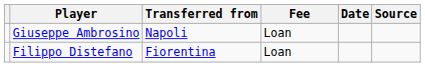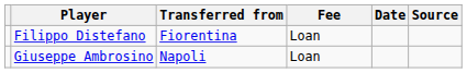rows swapped: Giuseppe Ambrosino <-> Filippo Distefano
